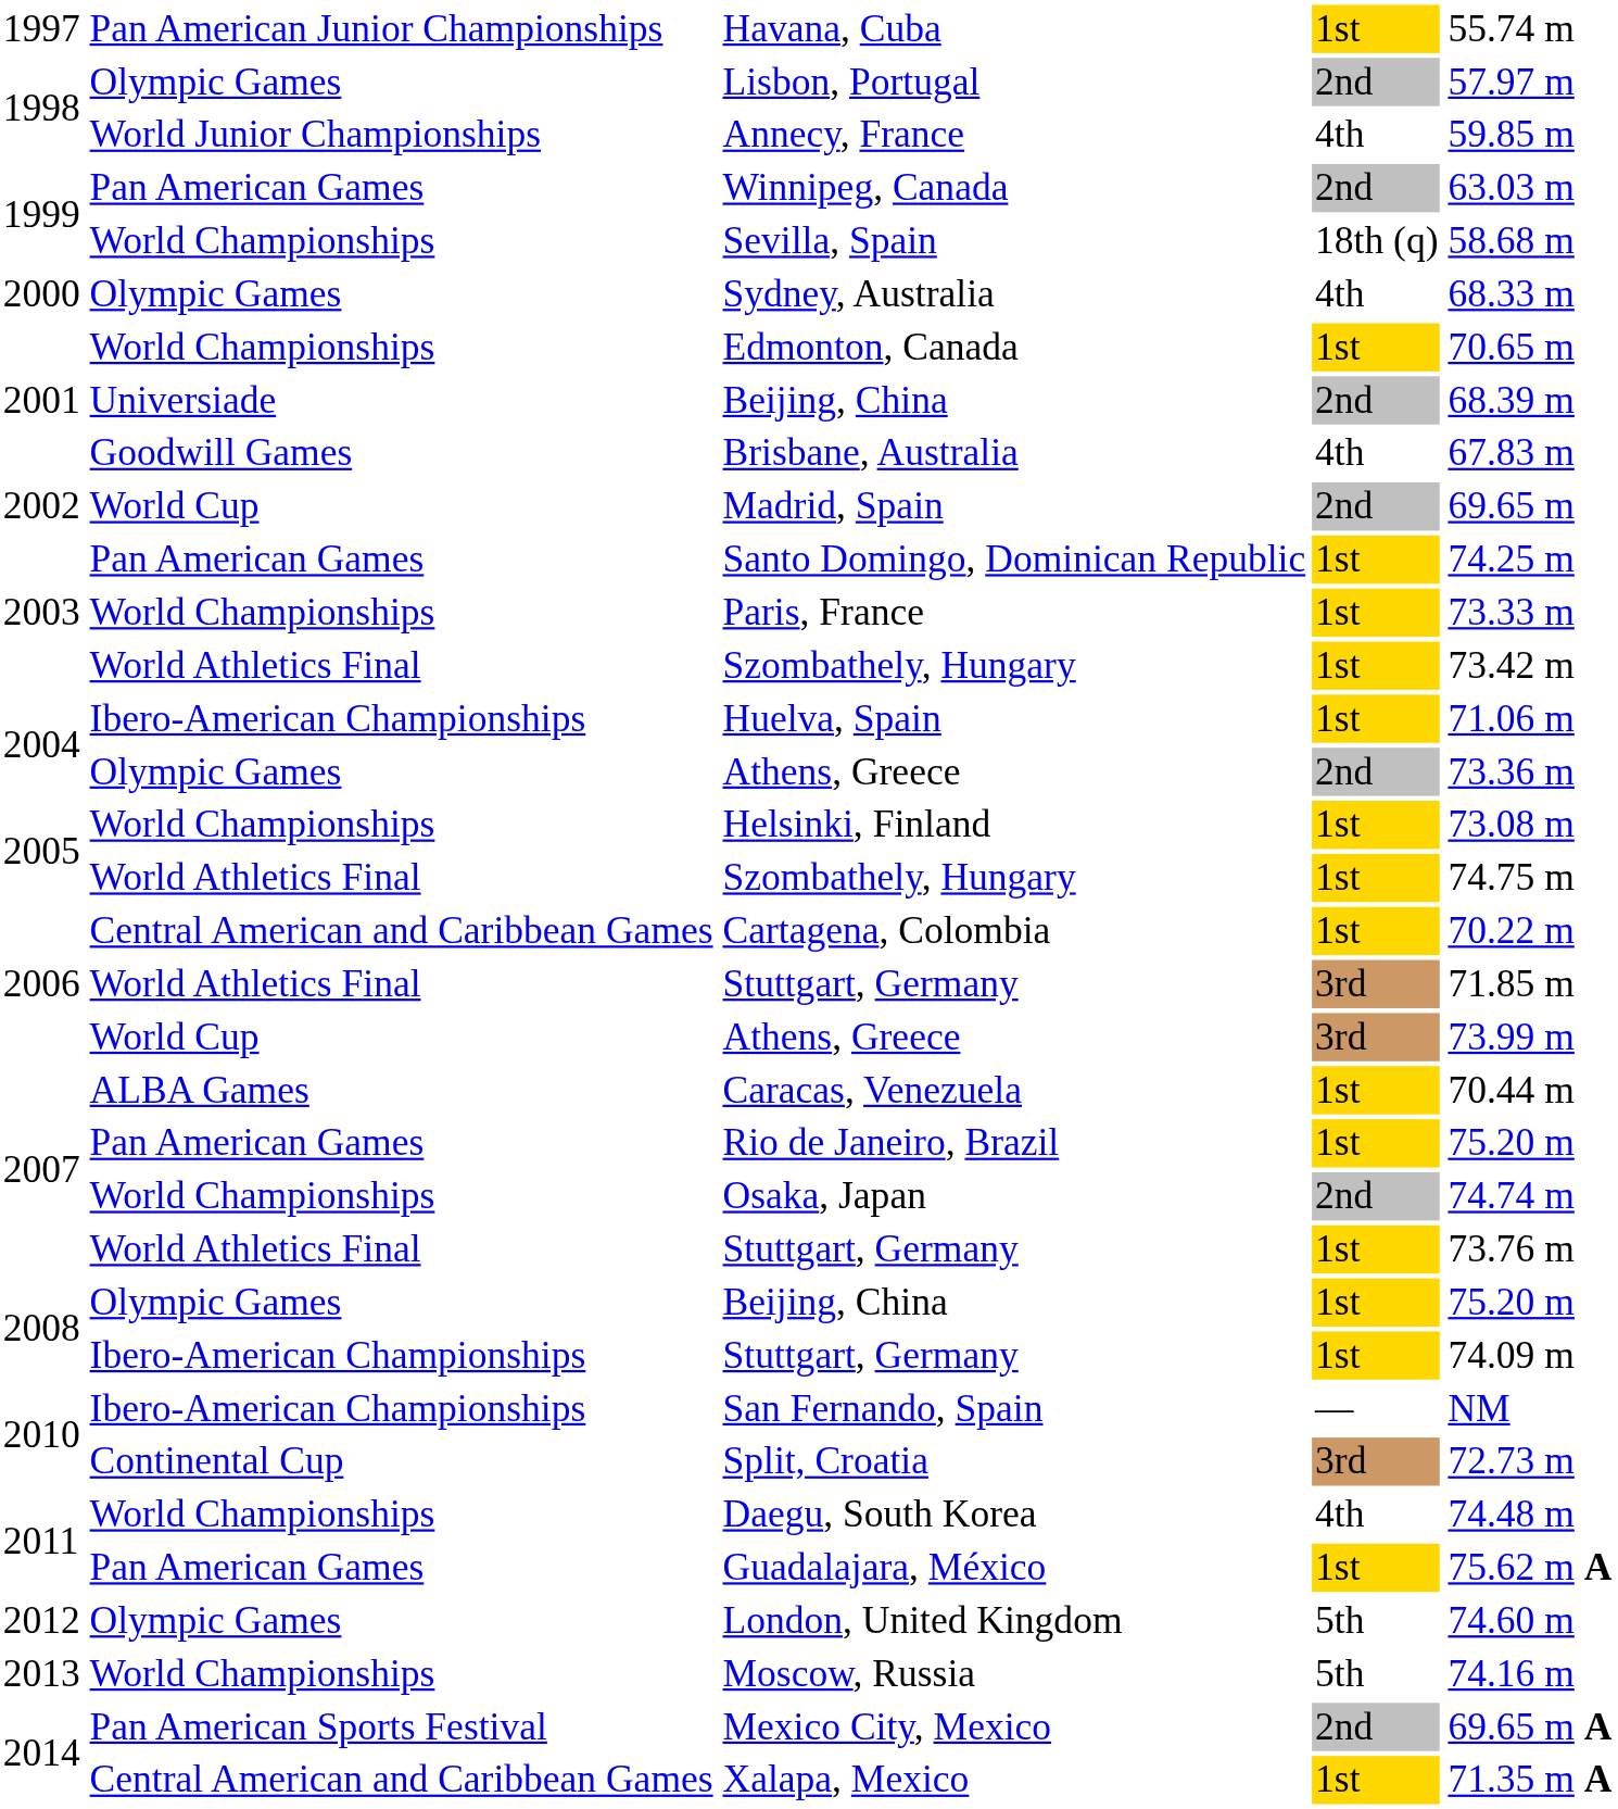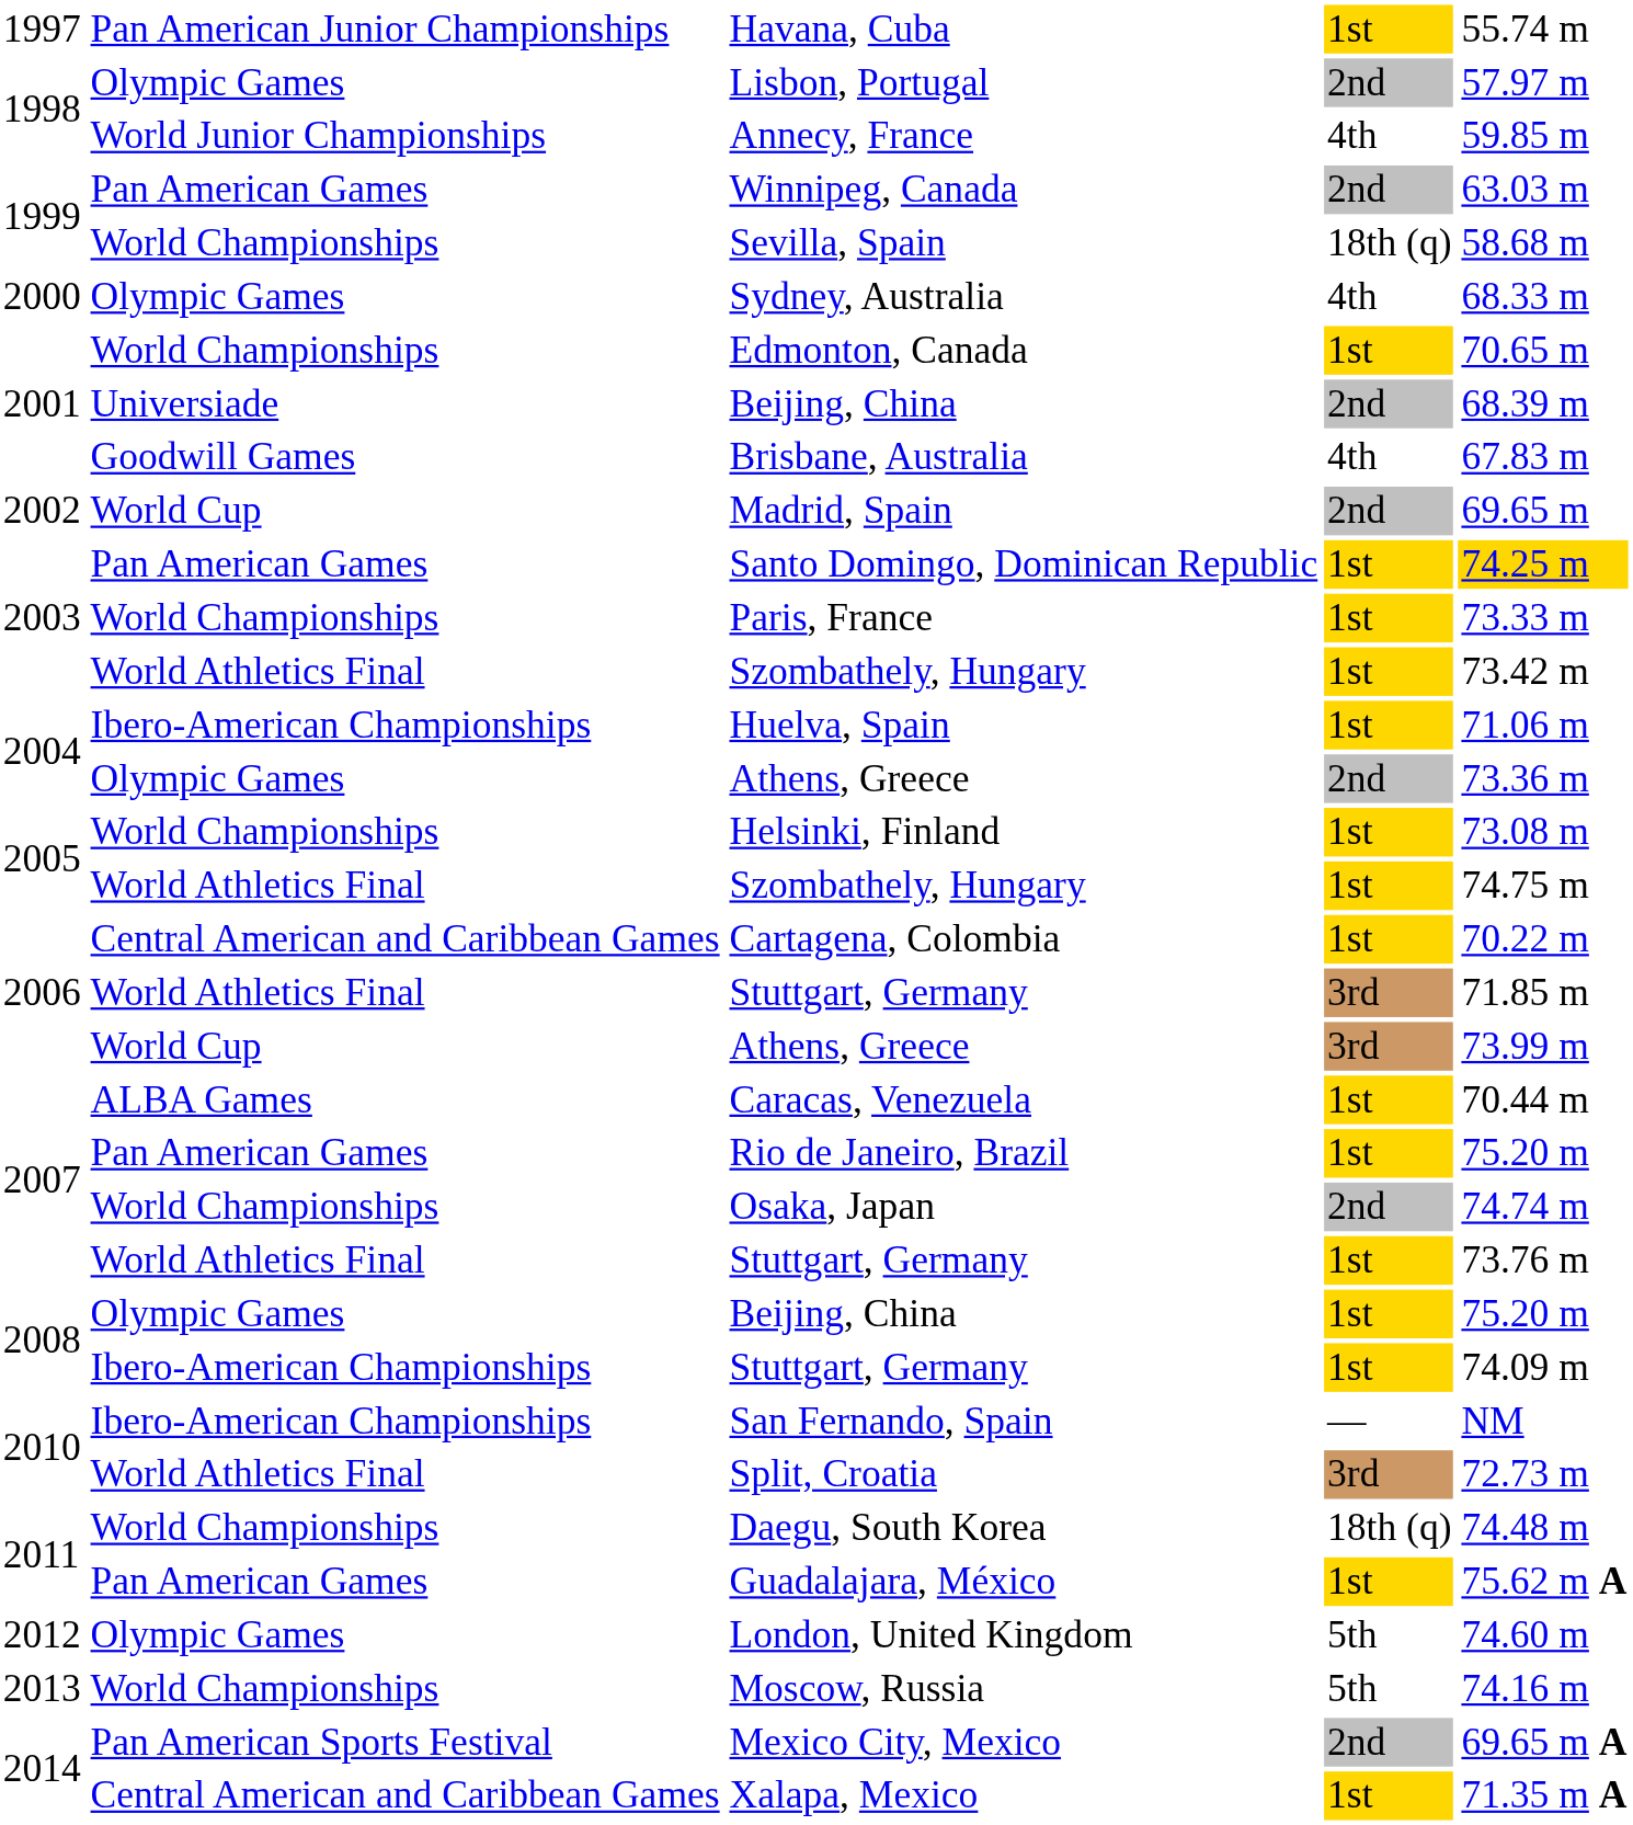Santo Domingo, Dominican Republic | column 5: no background -> gold background
Split, Croatia | column 2: Continental Cup -> World Athletics Final
Daegu, South Korea | column 4: 4th -> 18th (q)
